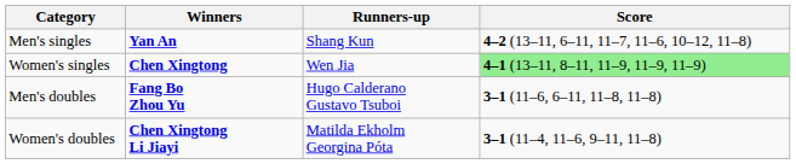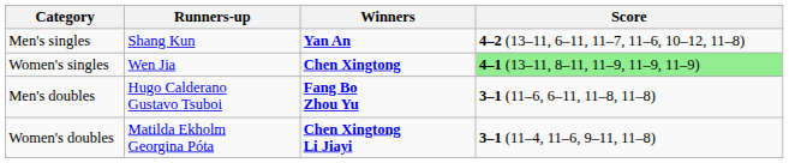columns swapped: Winners <-> Runners-up
